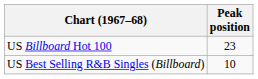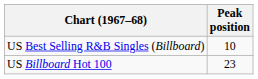rows swapped: US Billboard Hot 100 <-> US Best Selling R&B Singles (Billboard)
